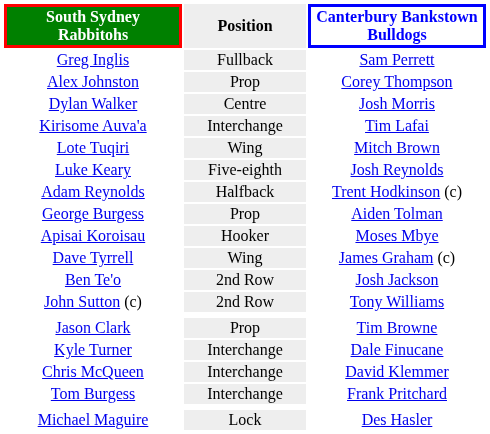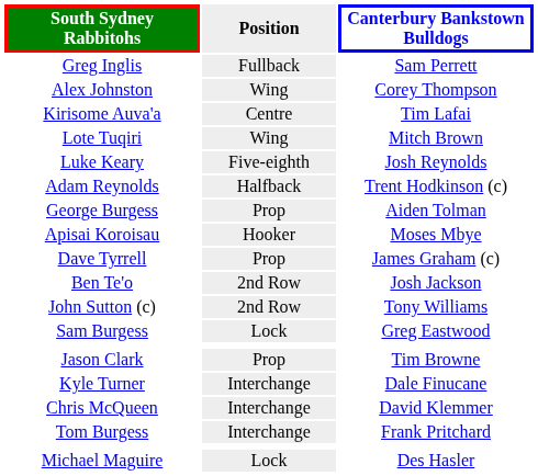Alex Johnston | Position: Prop -> Wing
- row: Dylan Walker | Centre | Josh Morris
Kirisome Auva'a | Position: Interchange -> Centre
Dave Tyrrell | Position: Wing -> Prop
+ row: Sam Burgess | Lock | Greg Eastwood
